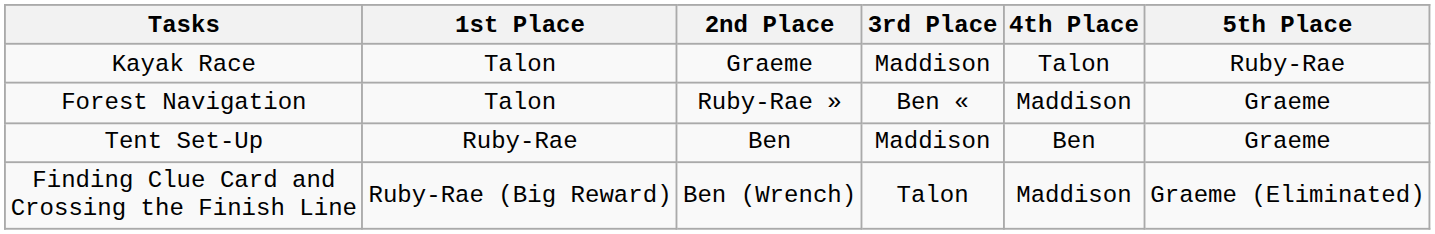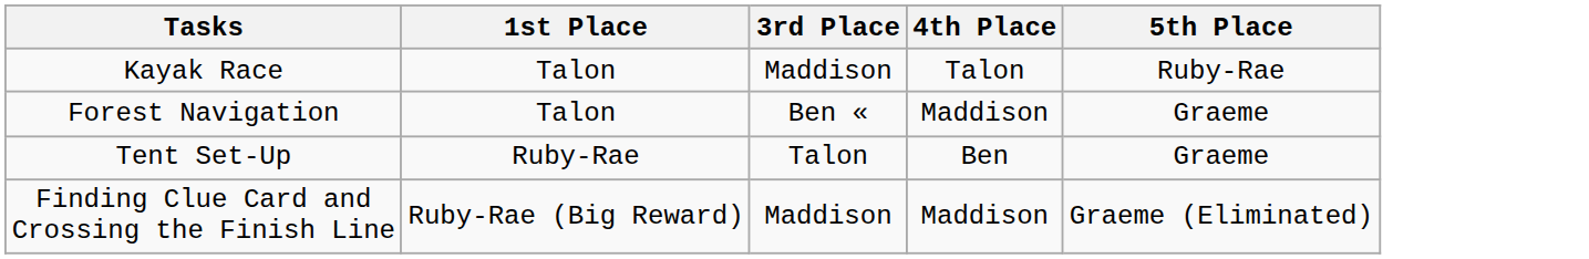- column: 2nd Place | Graeme | Ruby-Rae » | Ben | Ben (Wrench)
Tent Set-Up | 3rd Place: Maddison -> Talon
Finding Clue Card and Crossing the Finish Line | 3rd Place: Talon -> Maddison
